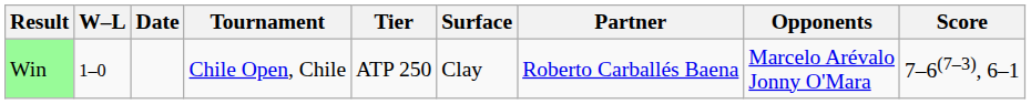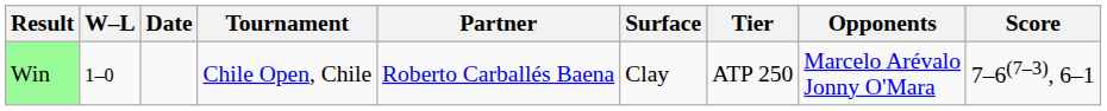columns swapped: Tier <-> Partner
